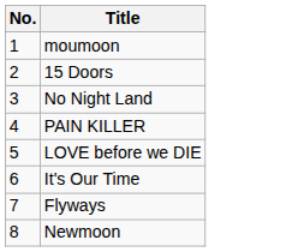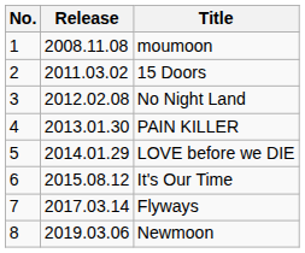+ column: Release | 2008.11.08 | 2011.03.02 | 2012.02.08 | 2013.01.30 | 2014.01.29 | 2015.08.12 | 2017.03.14 | 2019.03.06
